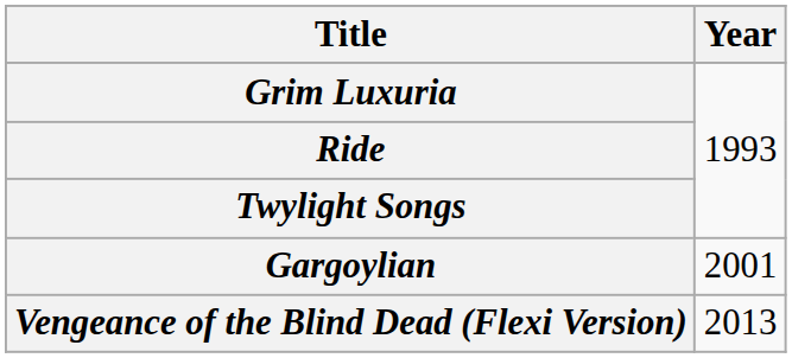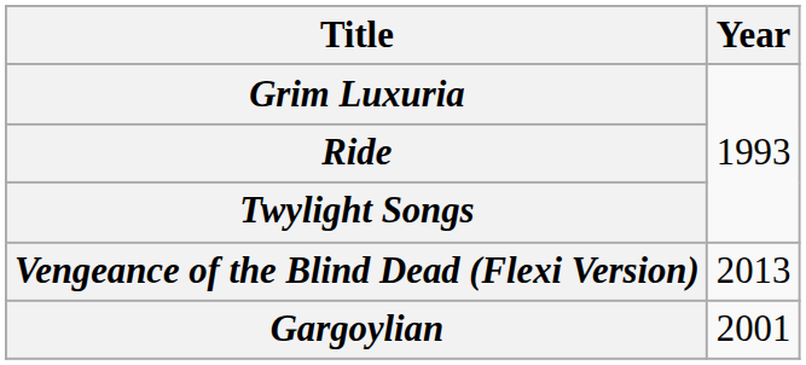rows swapped: Gargoylian <-> Vengeance of the Blind Dead (Flexi Version)
